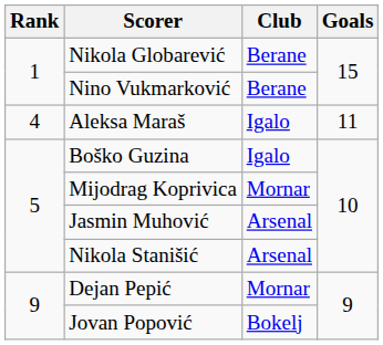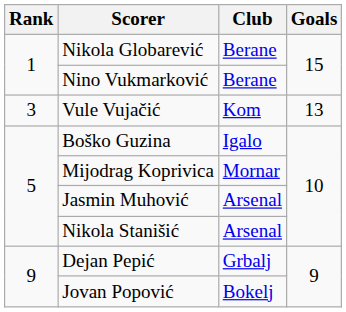+ row: 3 | Vule Vujačić | Kom | 13
- row: 4 | Aleksa Maraš | Igalo | 11
Dejan Pepić | Club: Mornar -> Grbalj
